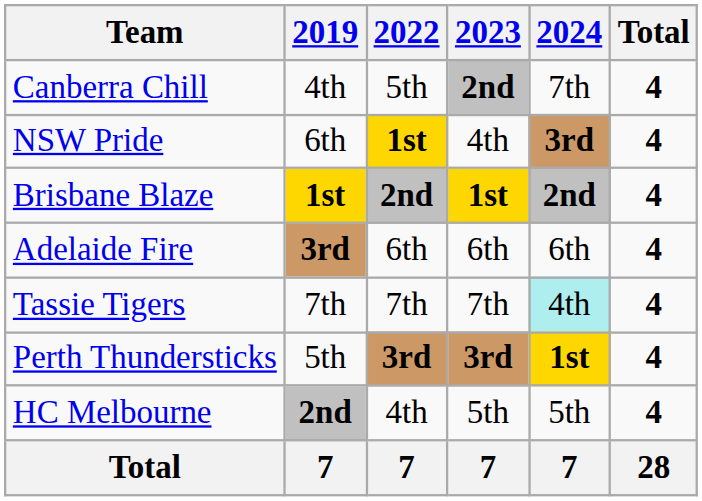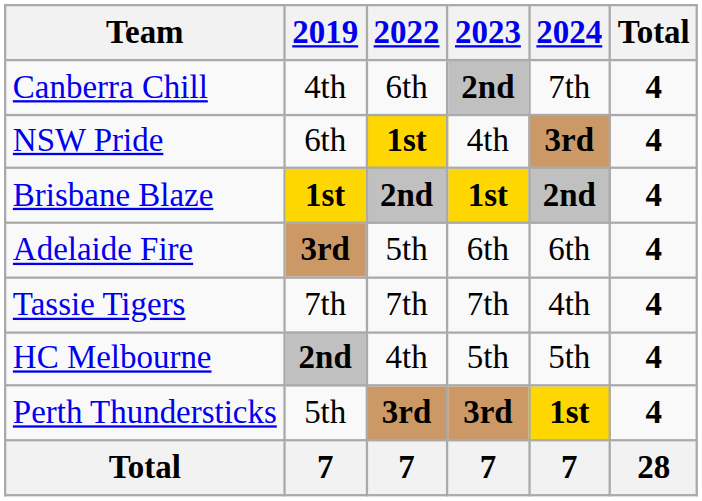Canberra Chill | 2022: 5th -> 6th
Adelaide Fire | 2022: 6th -> 5th
Tassie Tigers | 2024: paleturquoise background -> no background
rows swapped: HC Melbourne <-> Perth Thundersticks
